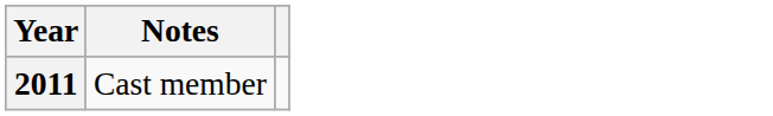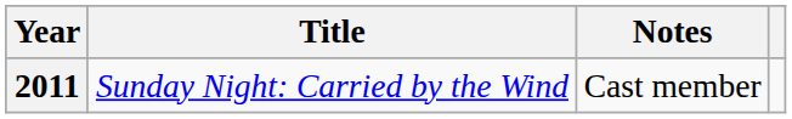+ column: Title | Sunday Night: Carried by the Wind
